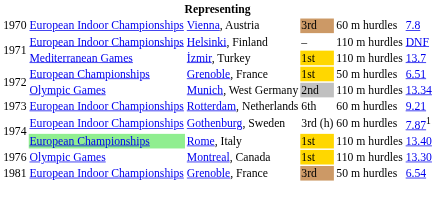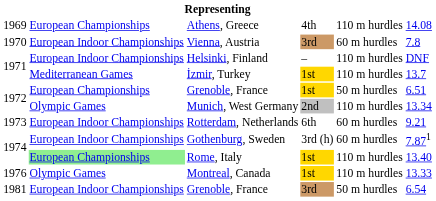+ row: 1969 | European Championships | Athens, Greece | 4th | 110 m hurdles | 14.08
Montreal, Canada | column 6: 13.30 -> 13.33
